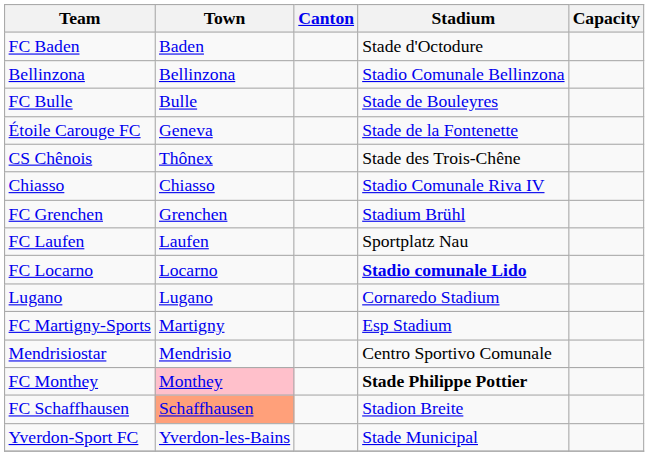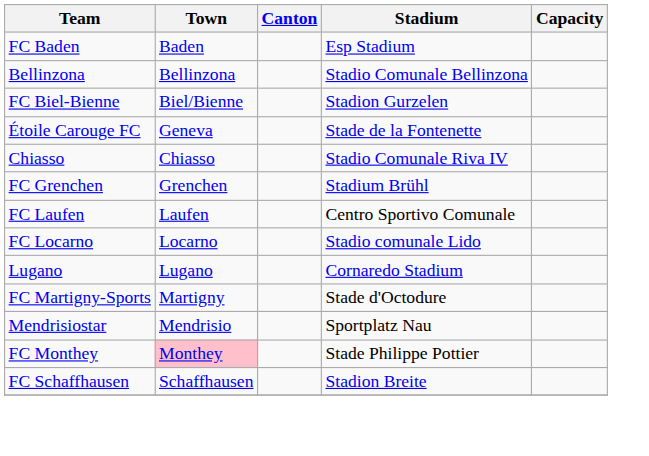FC Baden | Stadium: Stade d'Octodure -> Esp Stadium
+ row: FC Biel-Bienne | Biel/Bienne | Stadion Gurzelen
- row: FC Bulle | Bulle | Stade de Bouleyres
- row: CS Chênois | Thônex | Stade des Trois-Chêne
FC Laufen | Stadium: Sportplatz Nau -> Centro Sportivo Comunale
FC Locarno | Stadium: bold -> normal
FC Martigny-Sports | Stadium: Esp Stadium -> Stade d'Octodure
Mendrisiostar | Stadium: Centro Sportivo Comunale -> Sportplatz Nau
FC Monthey | Stadium: bold -> normal
FC Schaffhausen | Town: lightsalmon background -> no background
- row: Yverdon-Sport FC | Yverdon-les-Bains | Stade Municipal
